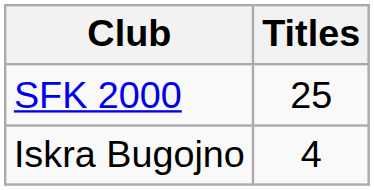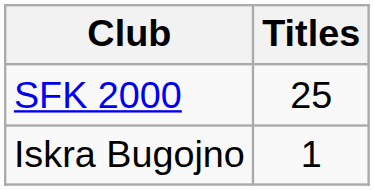Iskra Bugojno | Titles: 4 -> 1
